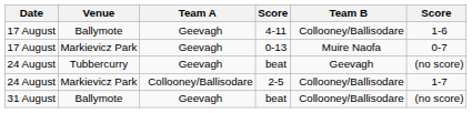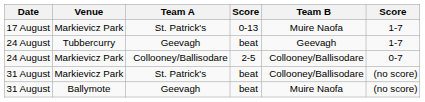- row: 17 August | Ballymote | Geevagh | 4-11 | Collooney/Ballisodare | 1-6
0-13 | Team A: Geevagh -> St. Patrick's
0-13 | column 6: 0-7 -> 1-7
Tubbercurry / beat | column 6: (no score) -> 1-7
2-5 | column 6: 1-7 -> 0-7
+ row: 31 August | Markievicz Park | St. Patrick's | beat | Collooney/Ballisodare | (no score)
Ballymote / beat | Team B: Collooney/Ballisodare -> Muire Naofa
